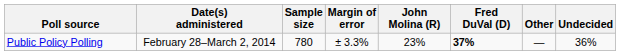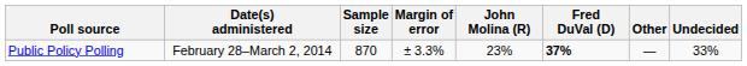Public Policy Polling | Sample size: 780 -> 870
Public Policy Polling | Undecided: 36% -> 33%
